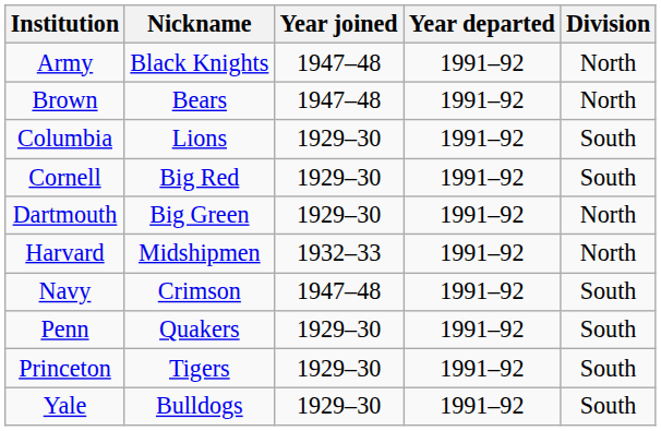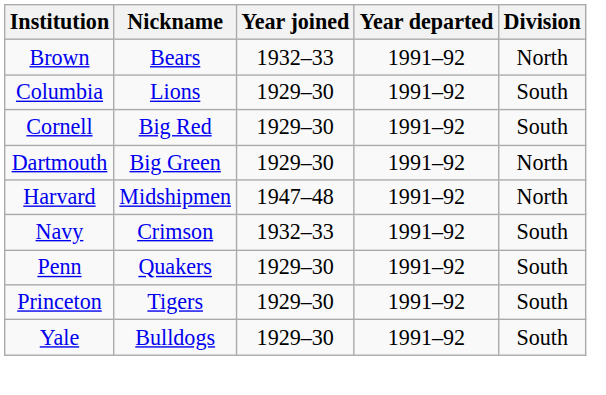- row: Army | Black Knights | 1947–48 | 1991–92 | North
Brown | Year joined: 1947–48 -> 1932–33
Harvard | Year joined: 1932–33 -> 1947–48
Navy | Year joined: 1947–48 -> 1932–33
